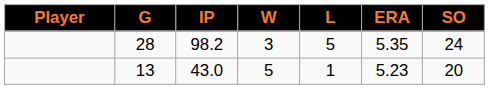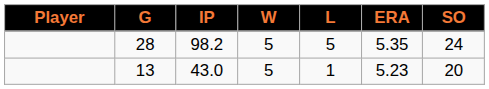28 | W: 3 -> 5
